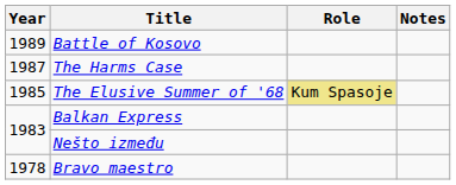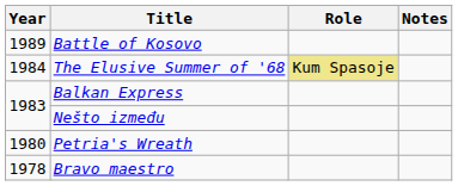- row: 1987 | The Harms Case
The Elusive Summer of '68 | Year: 1985 -> 1984
+ row: 1980 | Petria's Wreath
